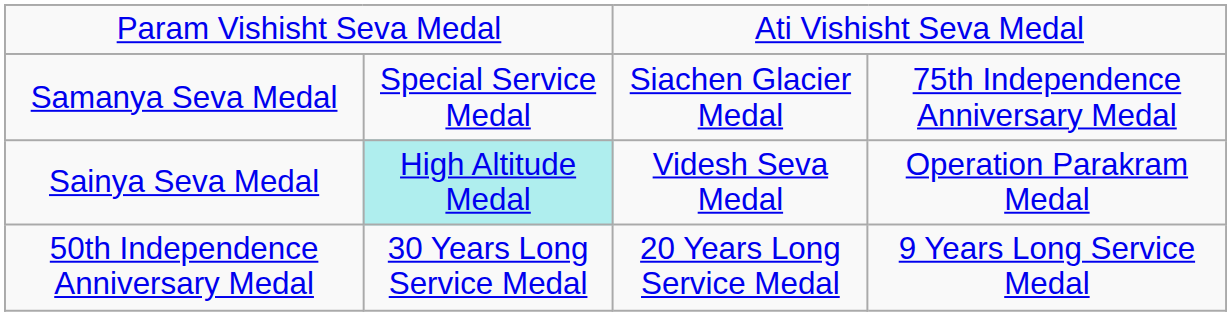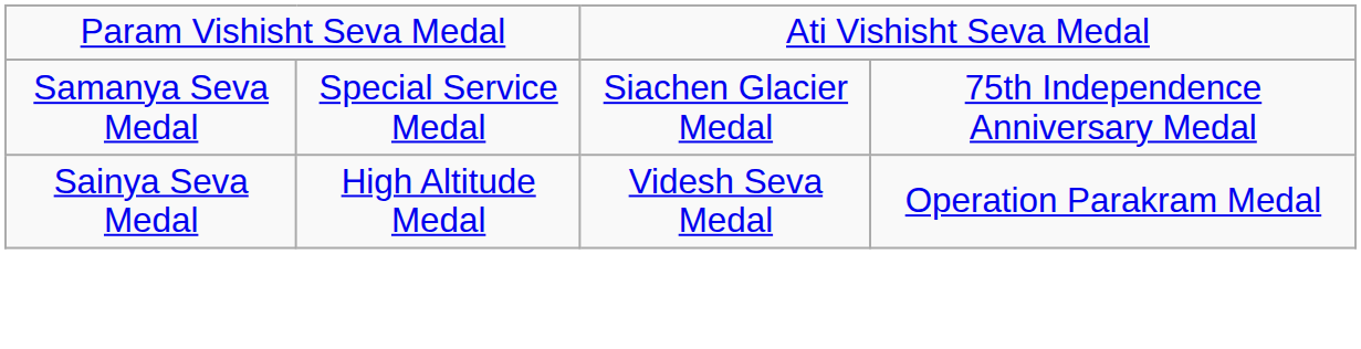Sainya Seva Medal | column 2: paleturquoise background -> no background
- row: 50th Independence Anniversary Medal | 30 Years Long Service Medal | 20 Years Long Service Medal | 9 Years Long Service Medal
